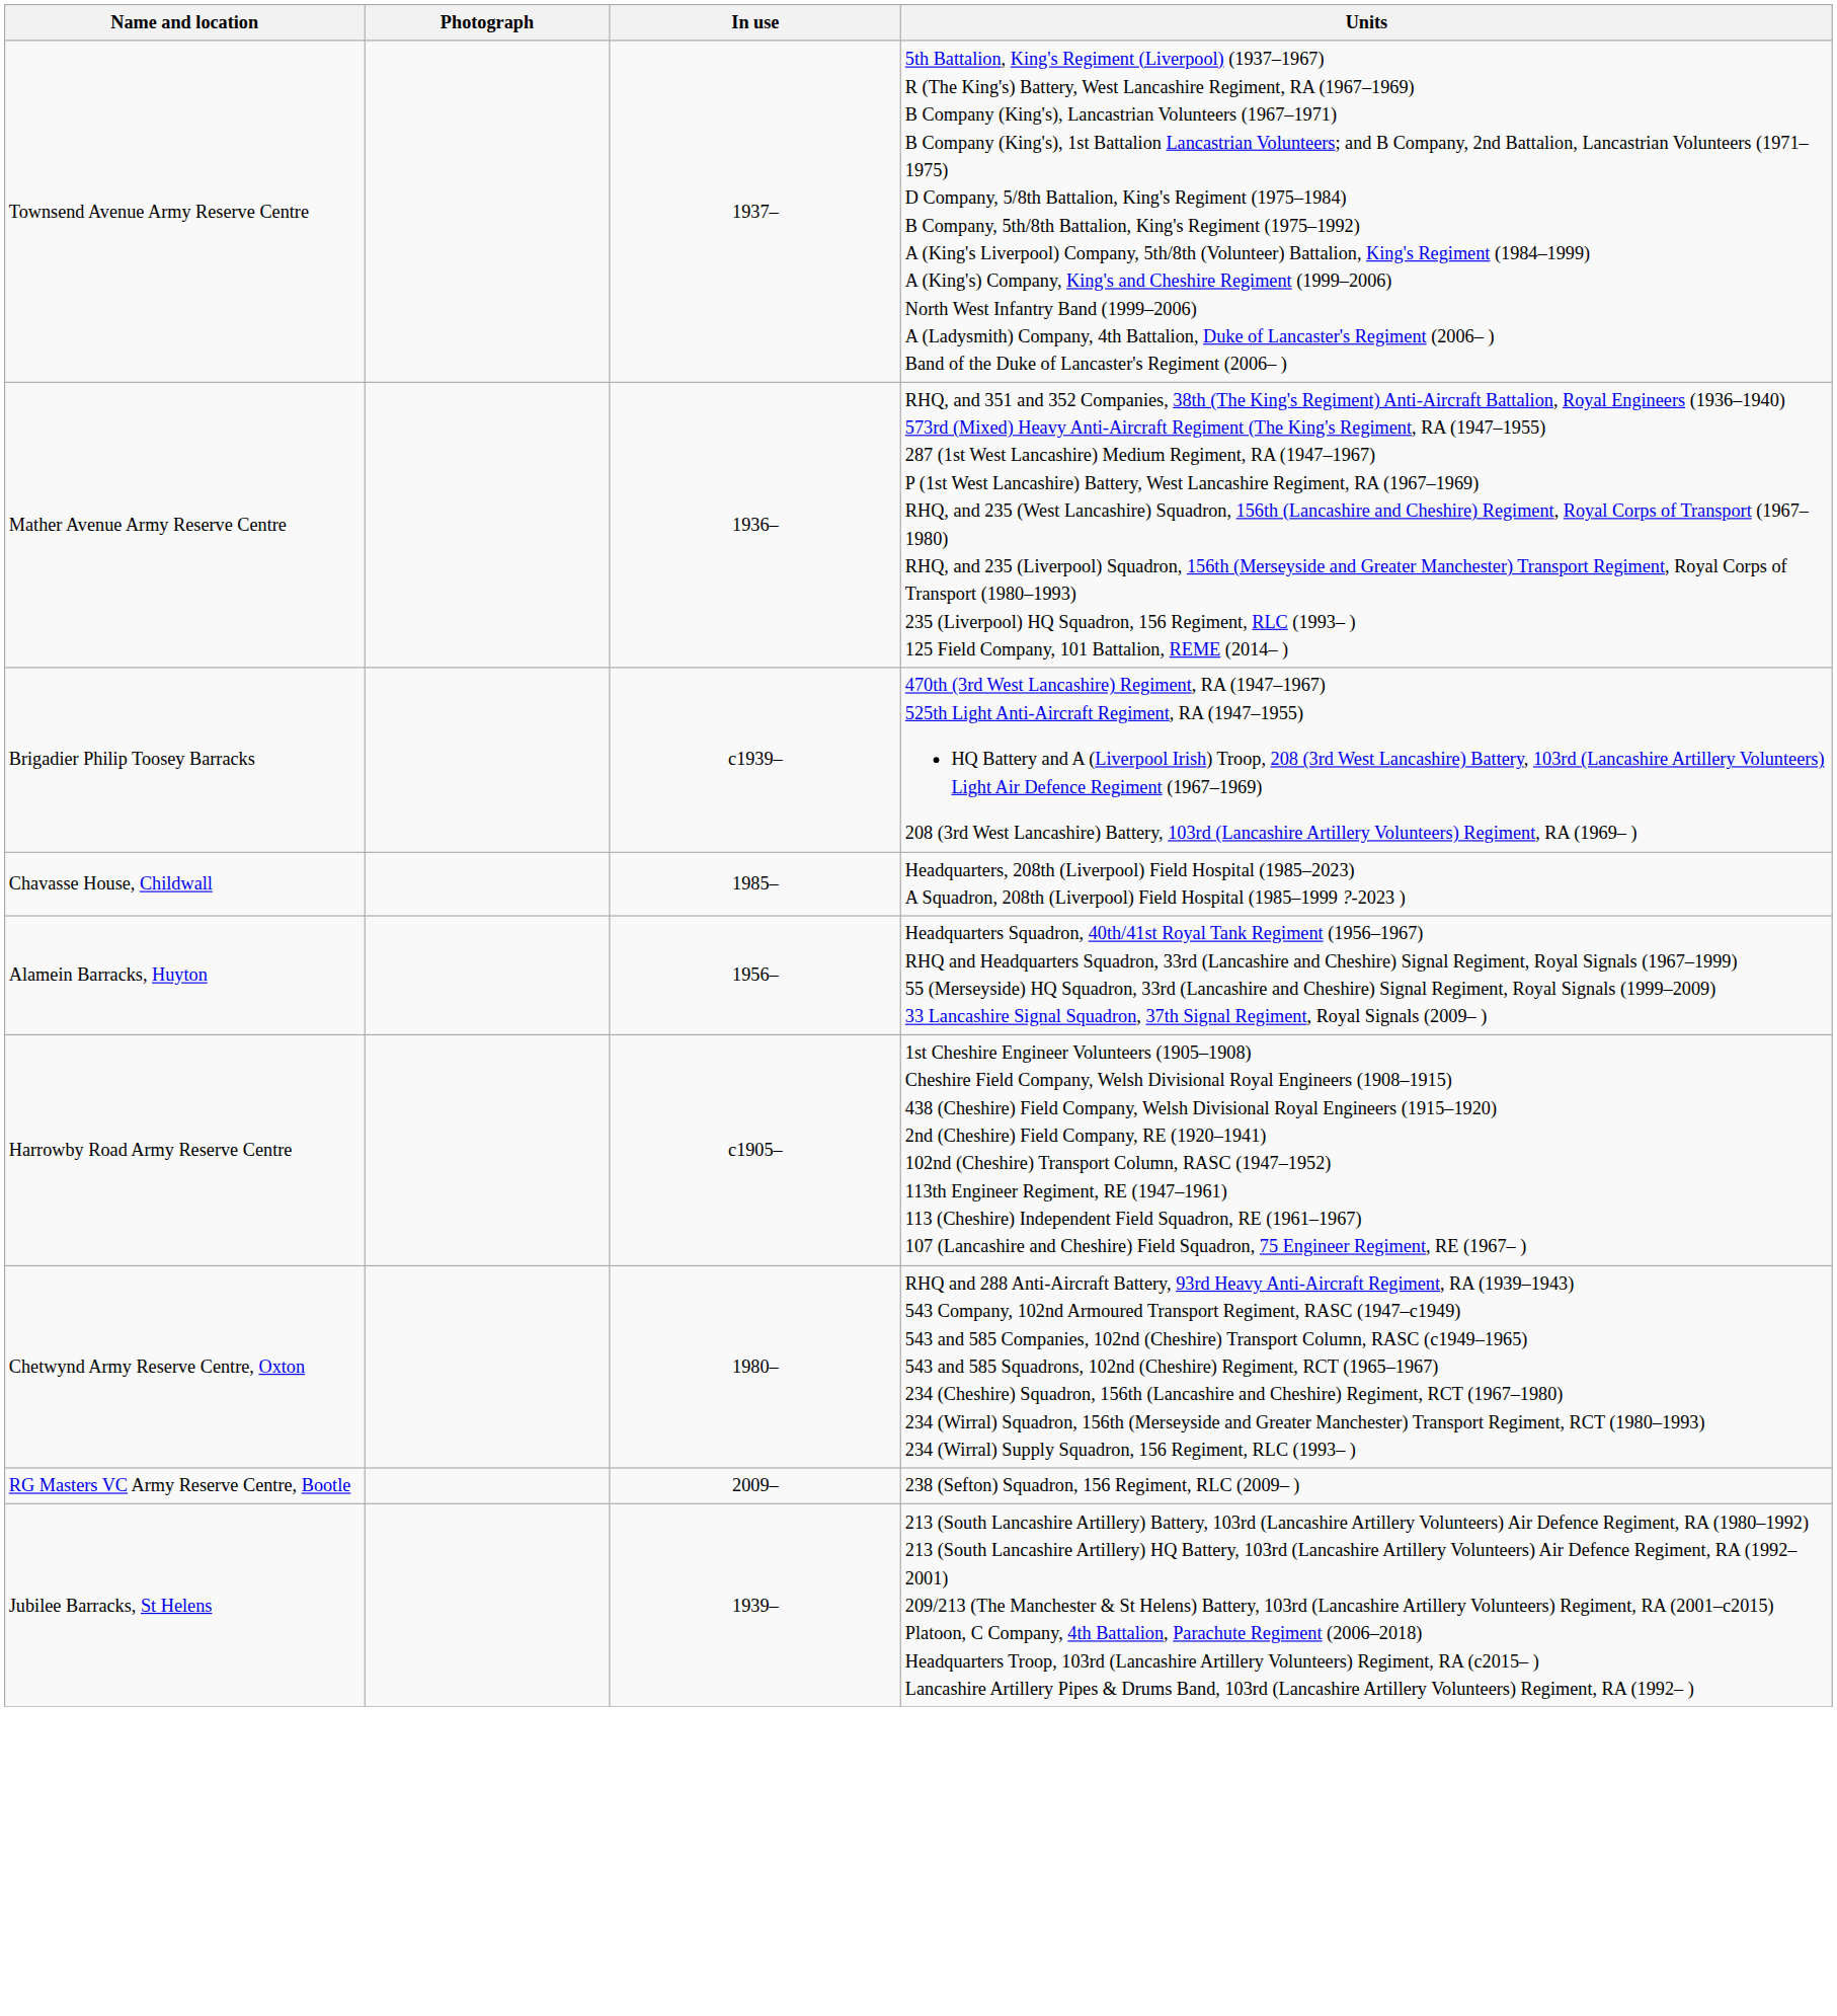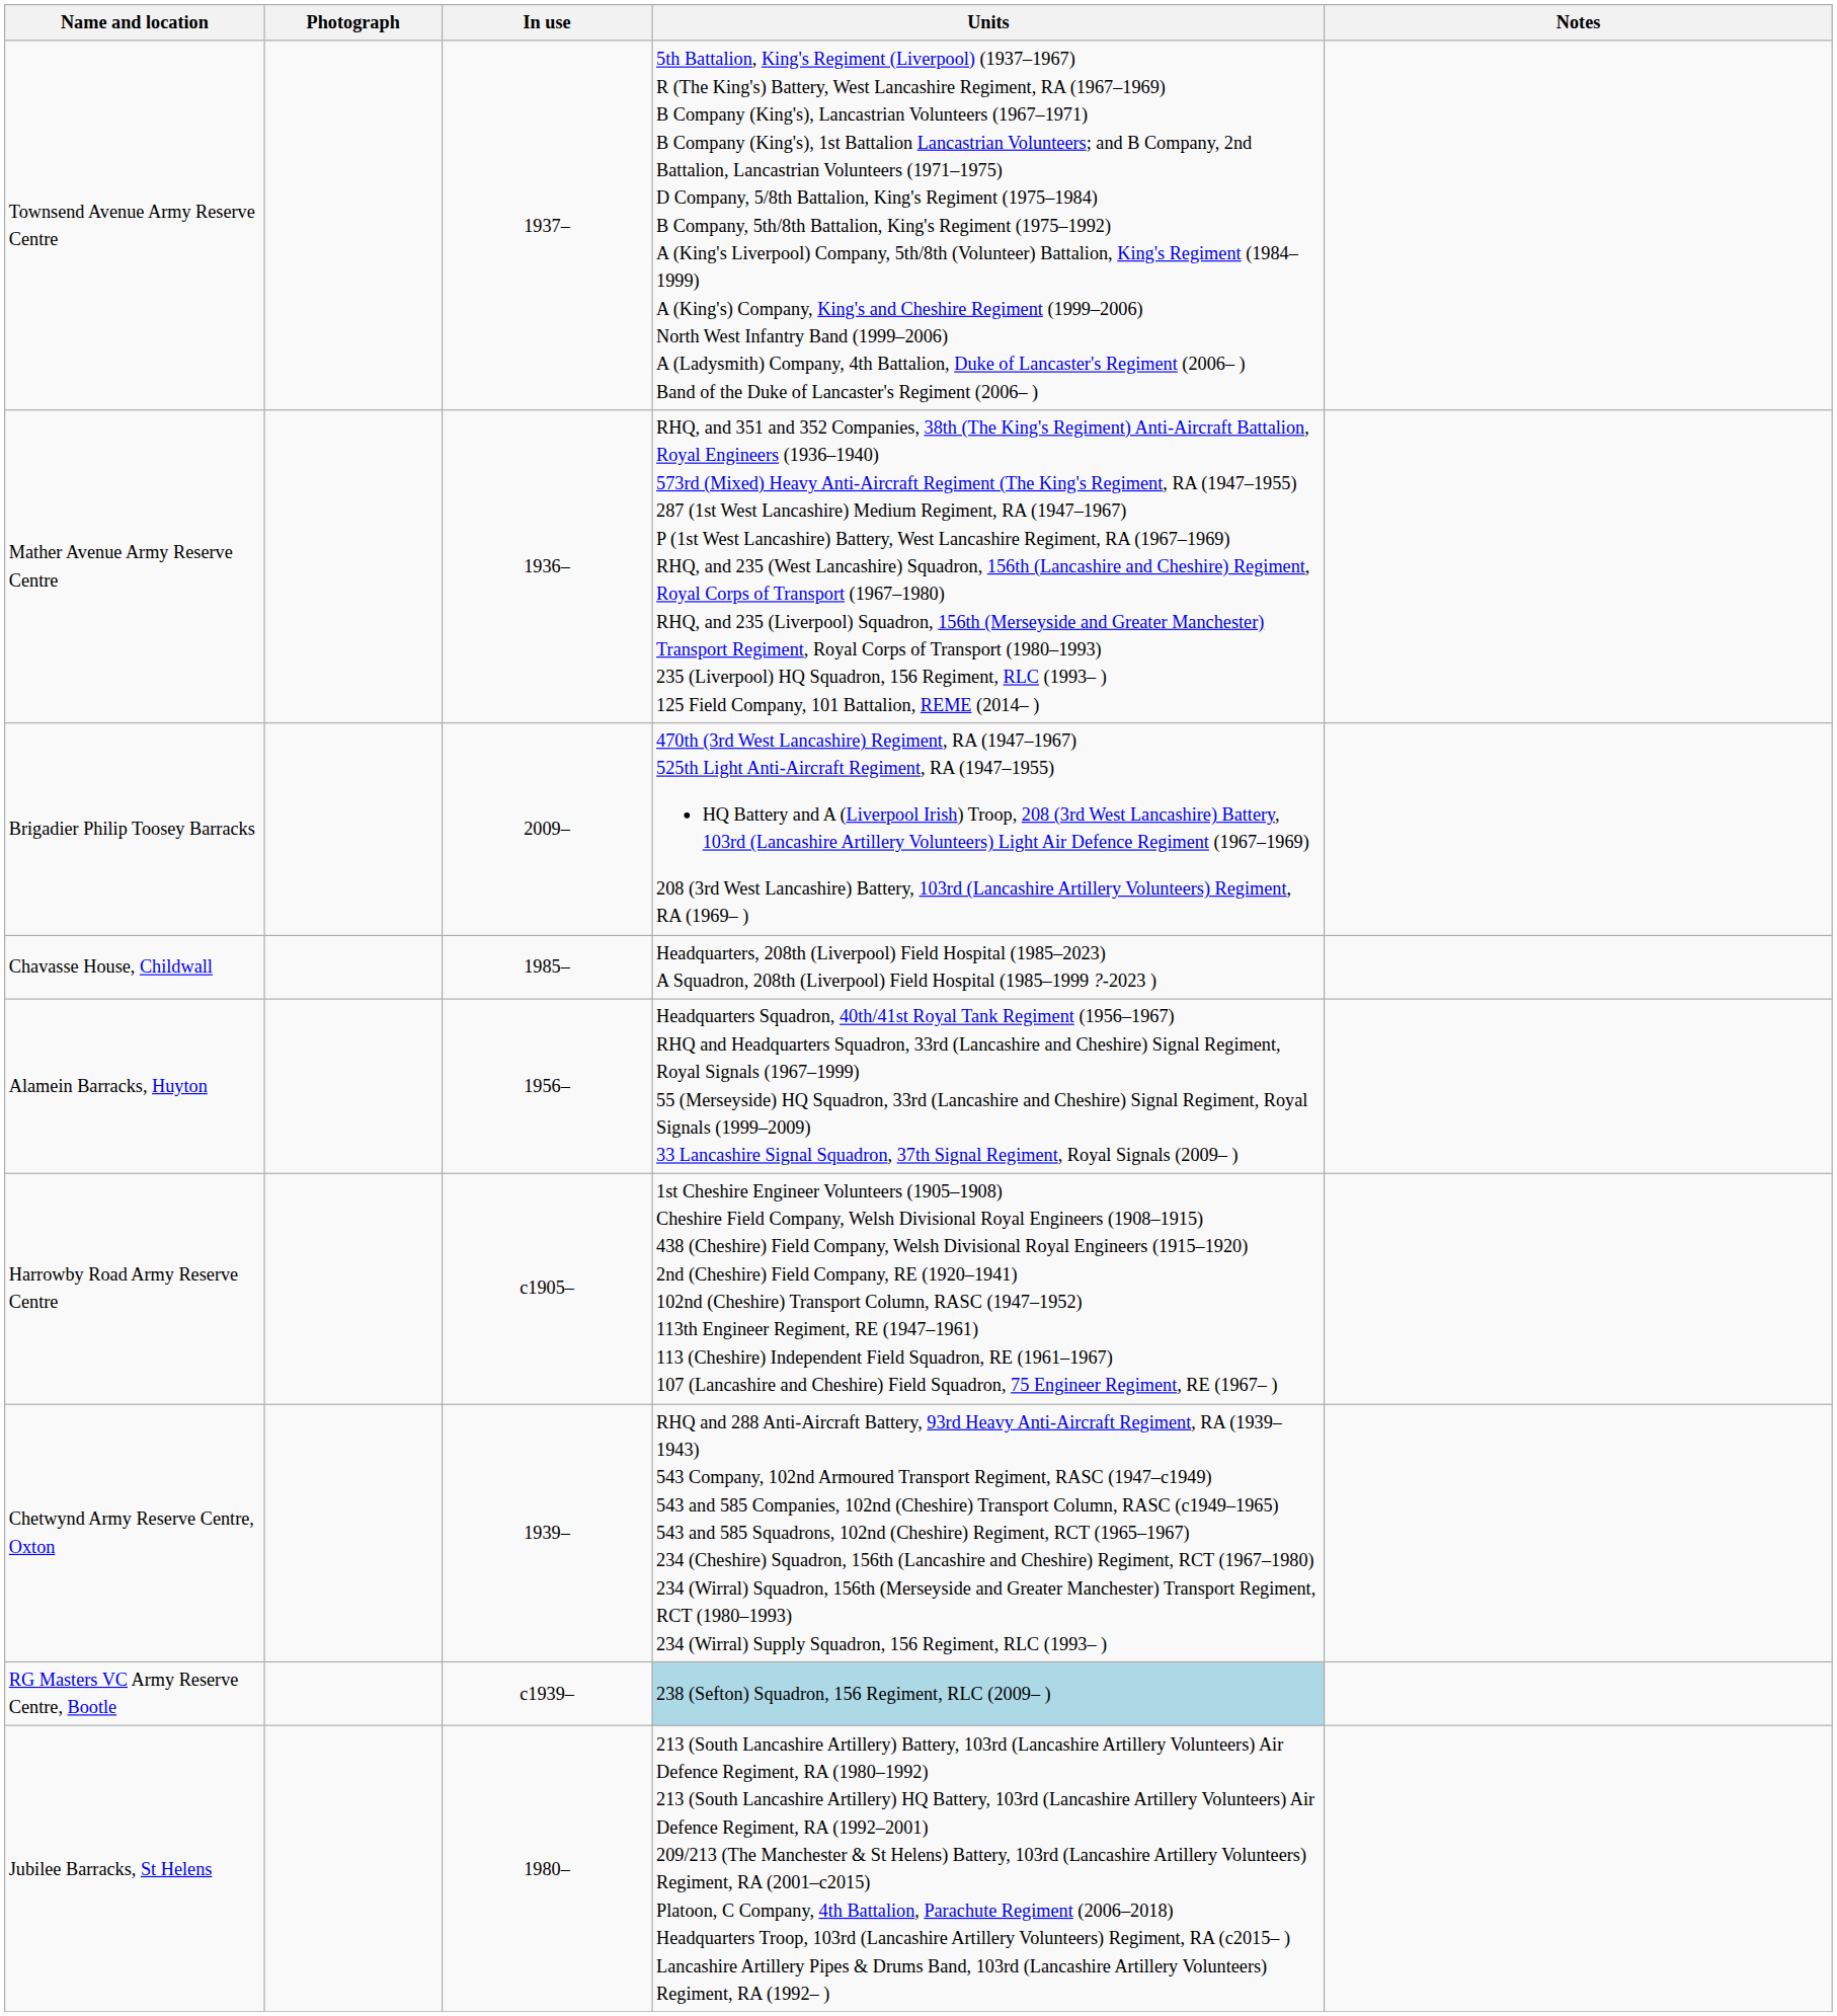+ column: Notes
Brigadier Philip Toosey Barracks | In use: c1939– -> 2009–
Chetwynd Army Reserve Centre, Oxton | In use: 1980– -> 1939–
RG Masters VC Army Reserve Centre, Bootle | In use: 2009– -> c1939–
RG Masters VC Army Reserve Centre, Bootle | Units: no background -> lightblue background
Jubilee Barracks, St Helens | In use: 1939– -> 1980–
